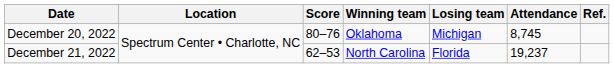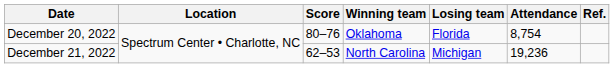December 20, 2022 | Losing team: Michigan -> Florida
December 20, 2022 | Attendance: 8,745 -> 8,754
December 21, 2022 | Losing team: Florida -> Michigan
December 21, 2022 | Attendance: 19,237 -> 19,236
